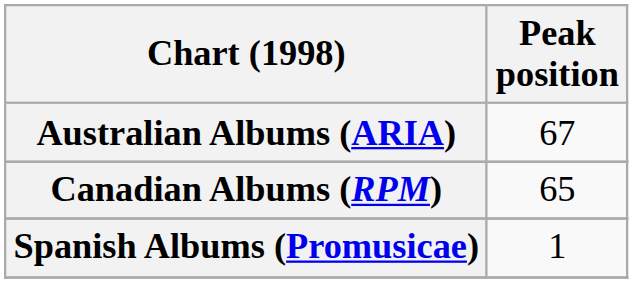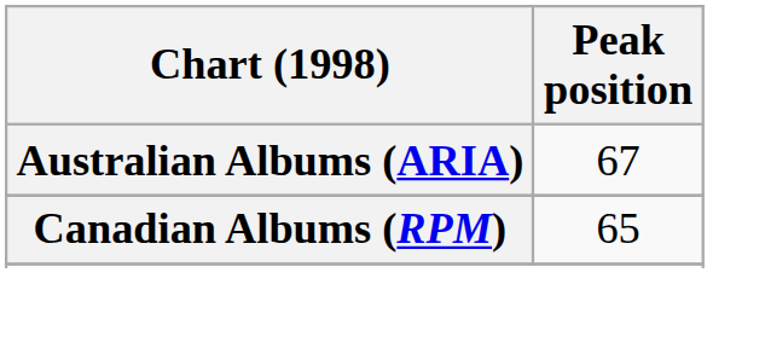- row: Spanish Albums (Promusicae) | 1
